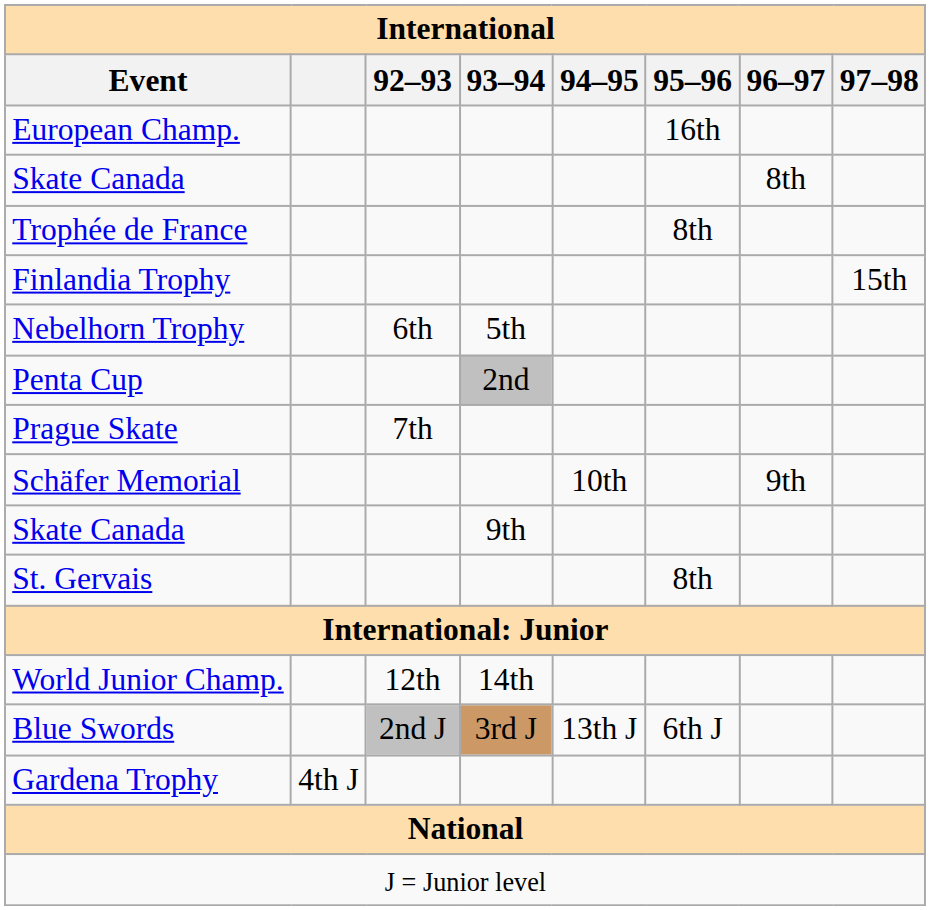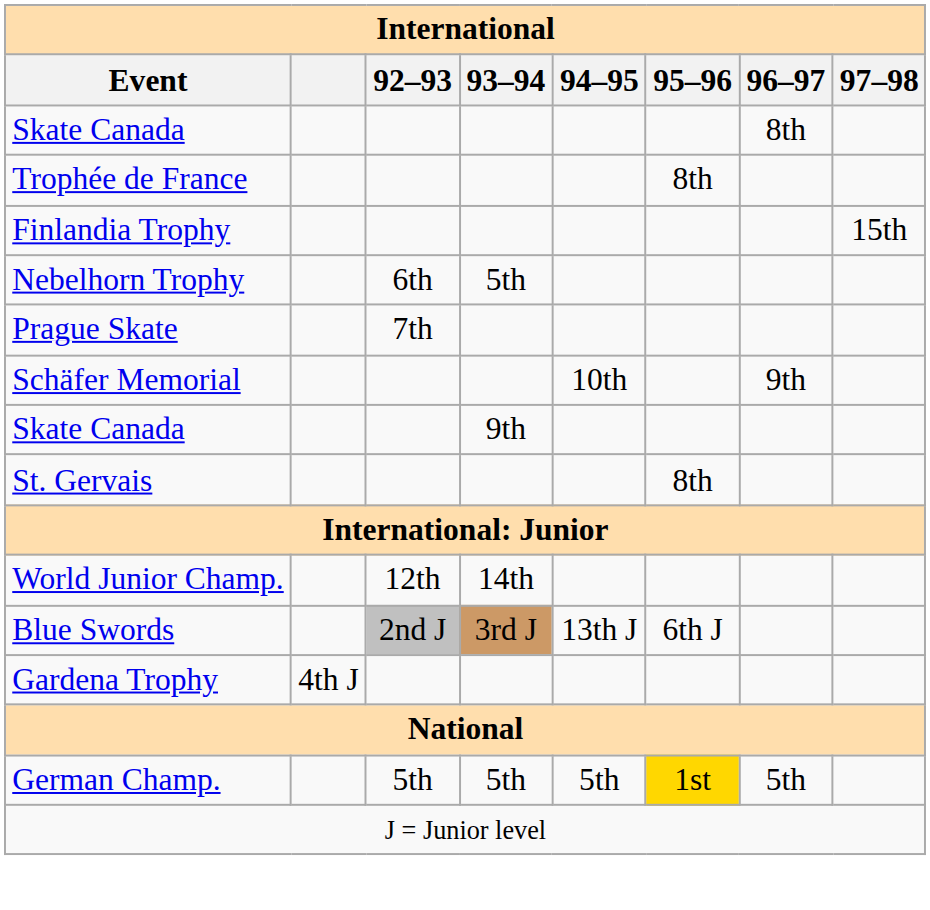- row: European Champ. | 16th
- row: Penta Cup | 2nd
+ row: German Champ. | 5th | 5th | 5th | 1st | 5th
